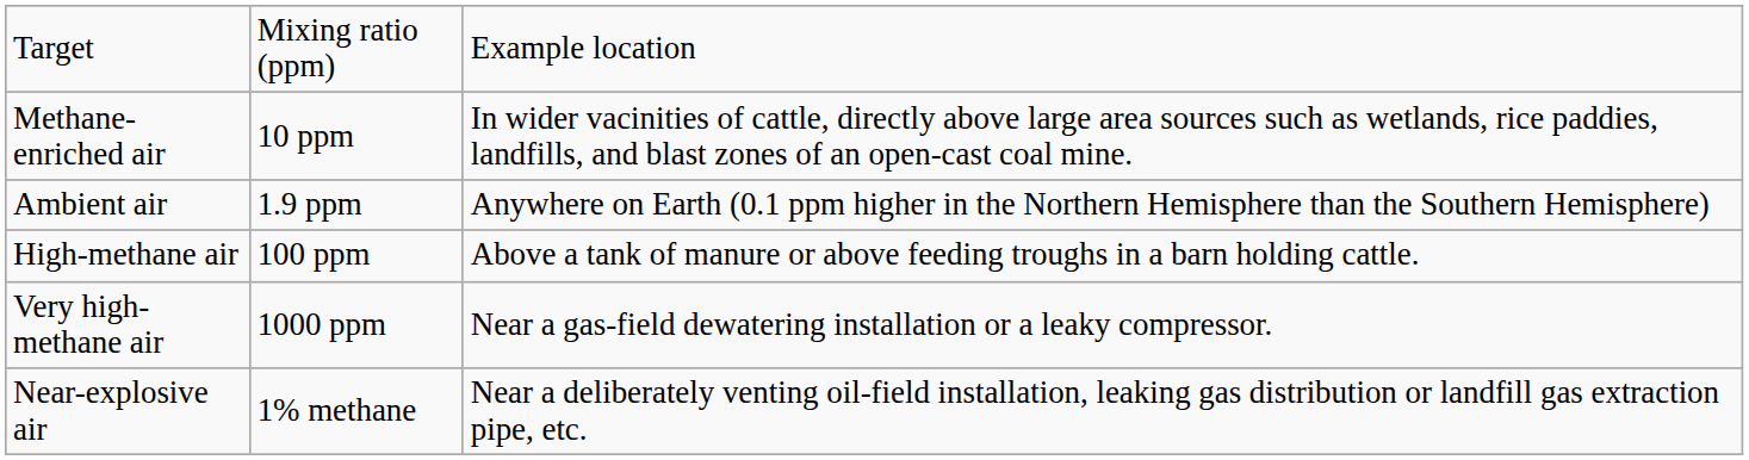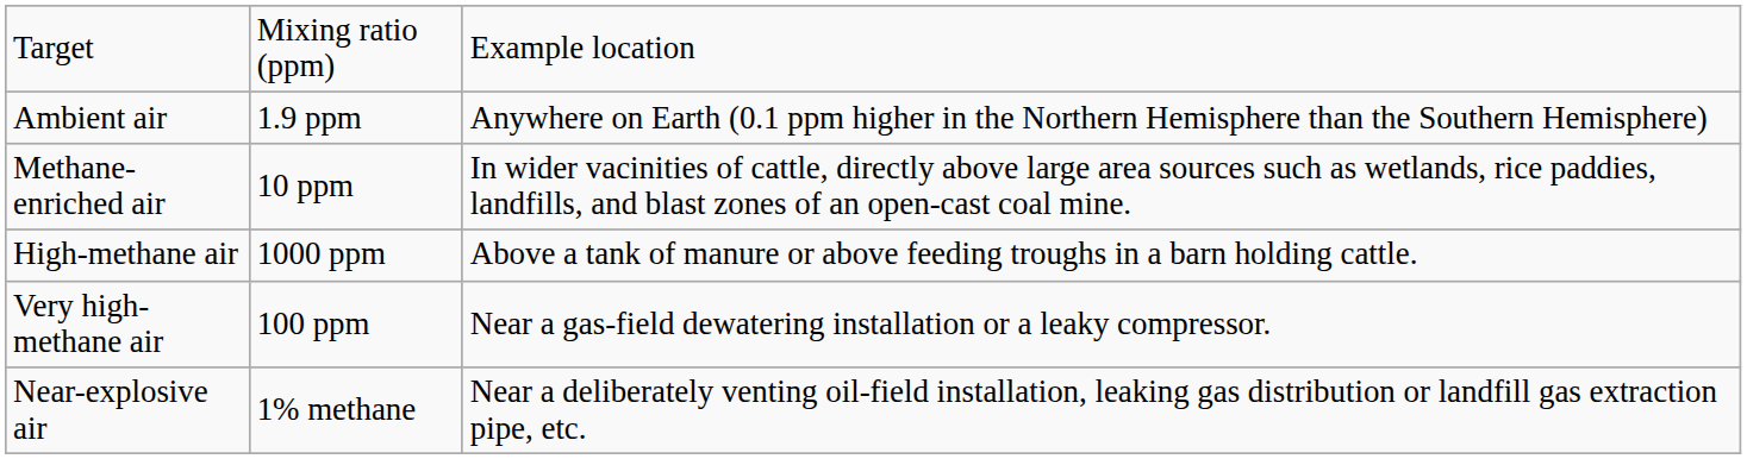rows swapped: Ambient air <-> Methane-enriched air
High-methane air | column 2: 100 ppm -> 1000 ppm
Very high-methane air | column 2: 1000 ppm -> 100 ppm
